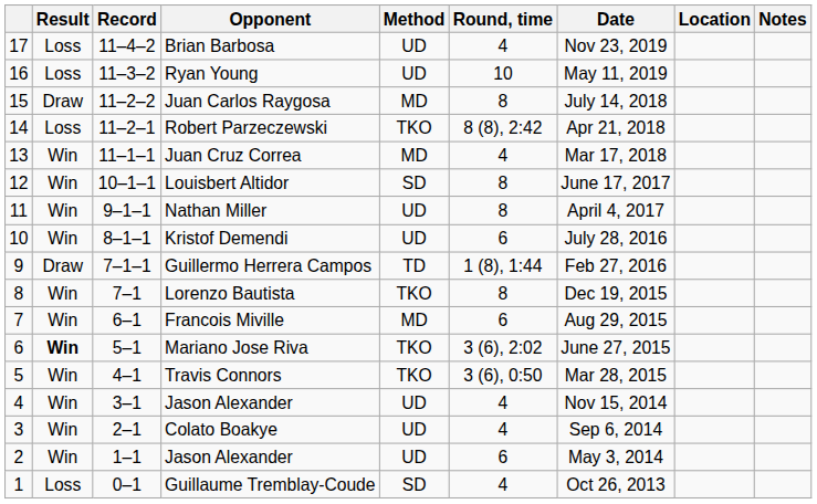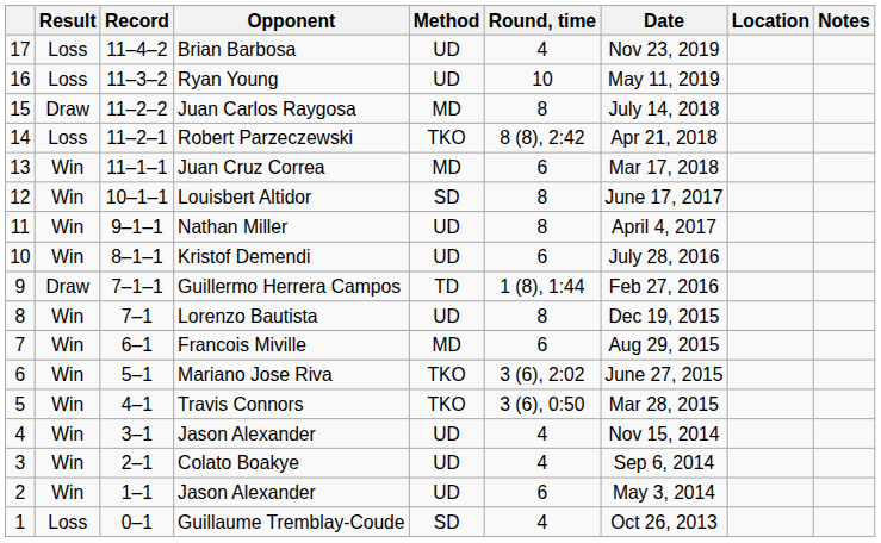Juan Cruz Correa | Round, time: 4 -> 6
Lorenzo Bautista | Method: TKO -> UD
Mariano Jose Riva | Result: bold -> normal
